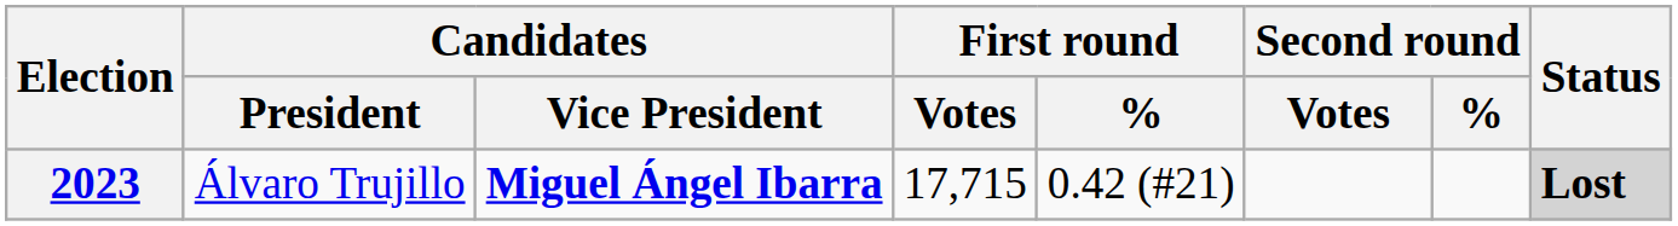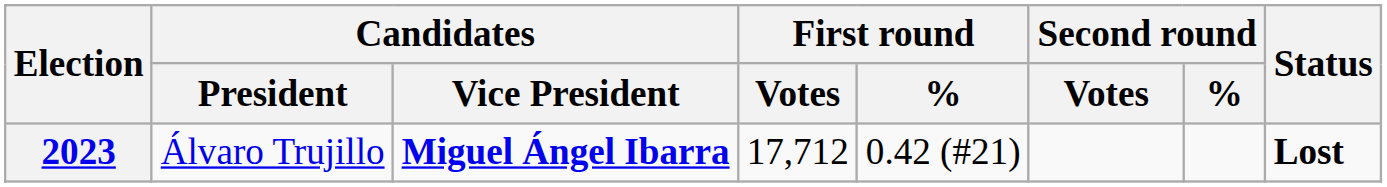2023 | First round / Votes: 17,715 -> 17,712
2023 | Status: lightgrey background -> no background
